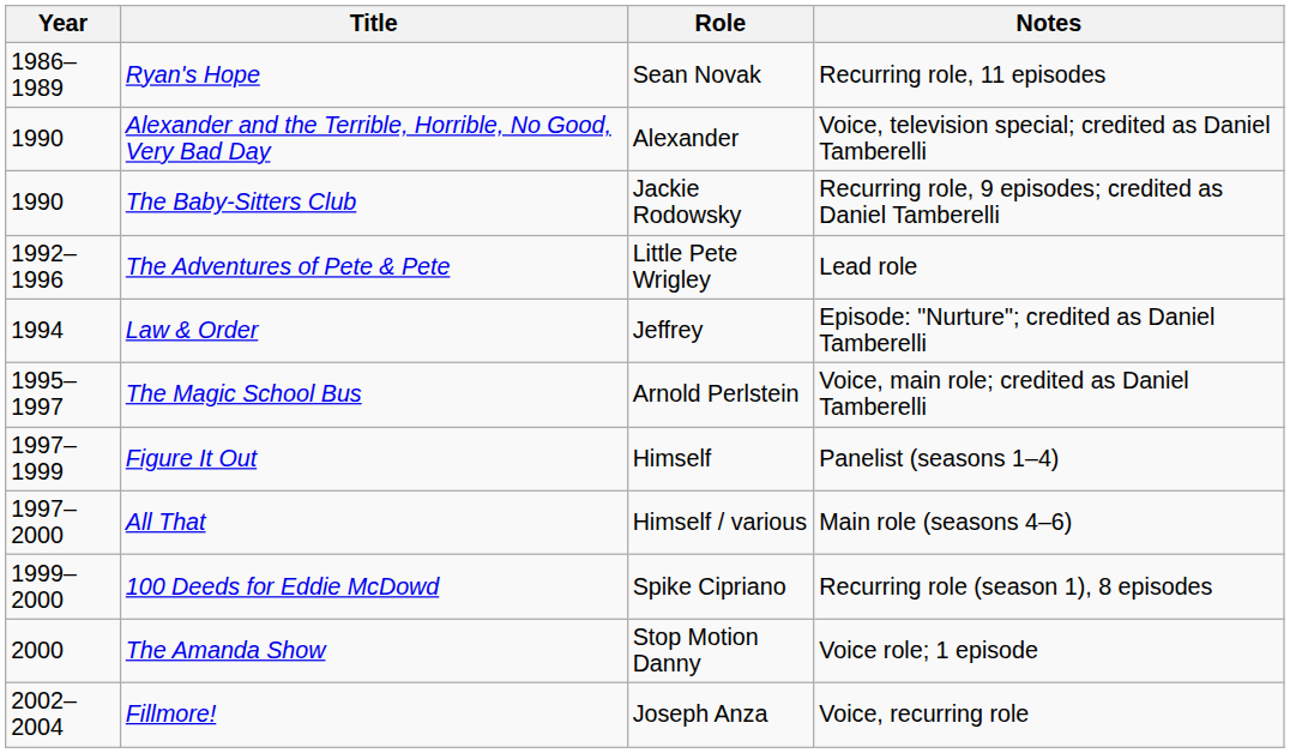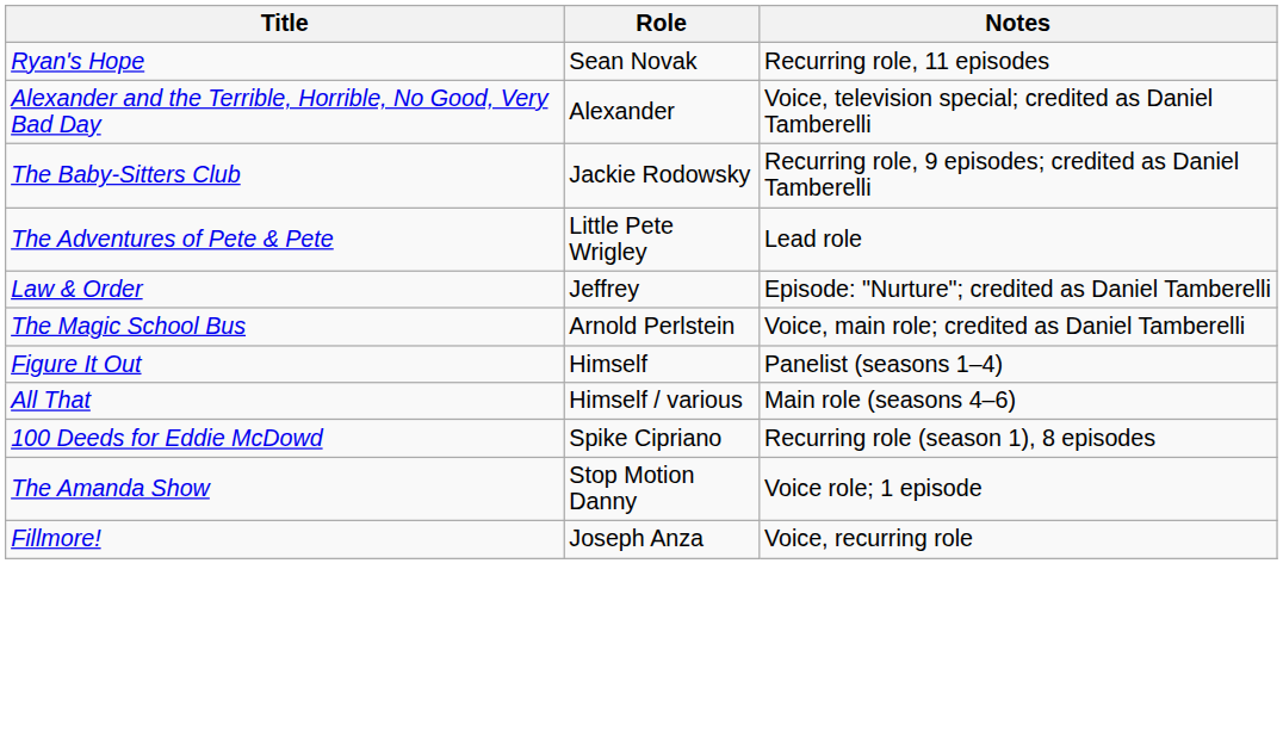- column: Year | 1986–1989 | 1990 | 1990 | 1992–1996 | 1994 | 1995–1997 | 1997–1999 | 1997–2000 | 1999–2000 | 2000 | 2002–2004
